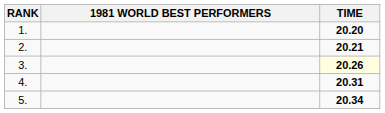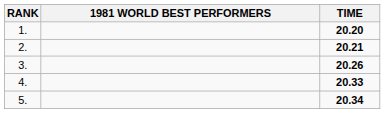3. | TIME: lightyellow background -> no background
4. | TIME: 20.31 -> 20.33
